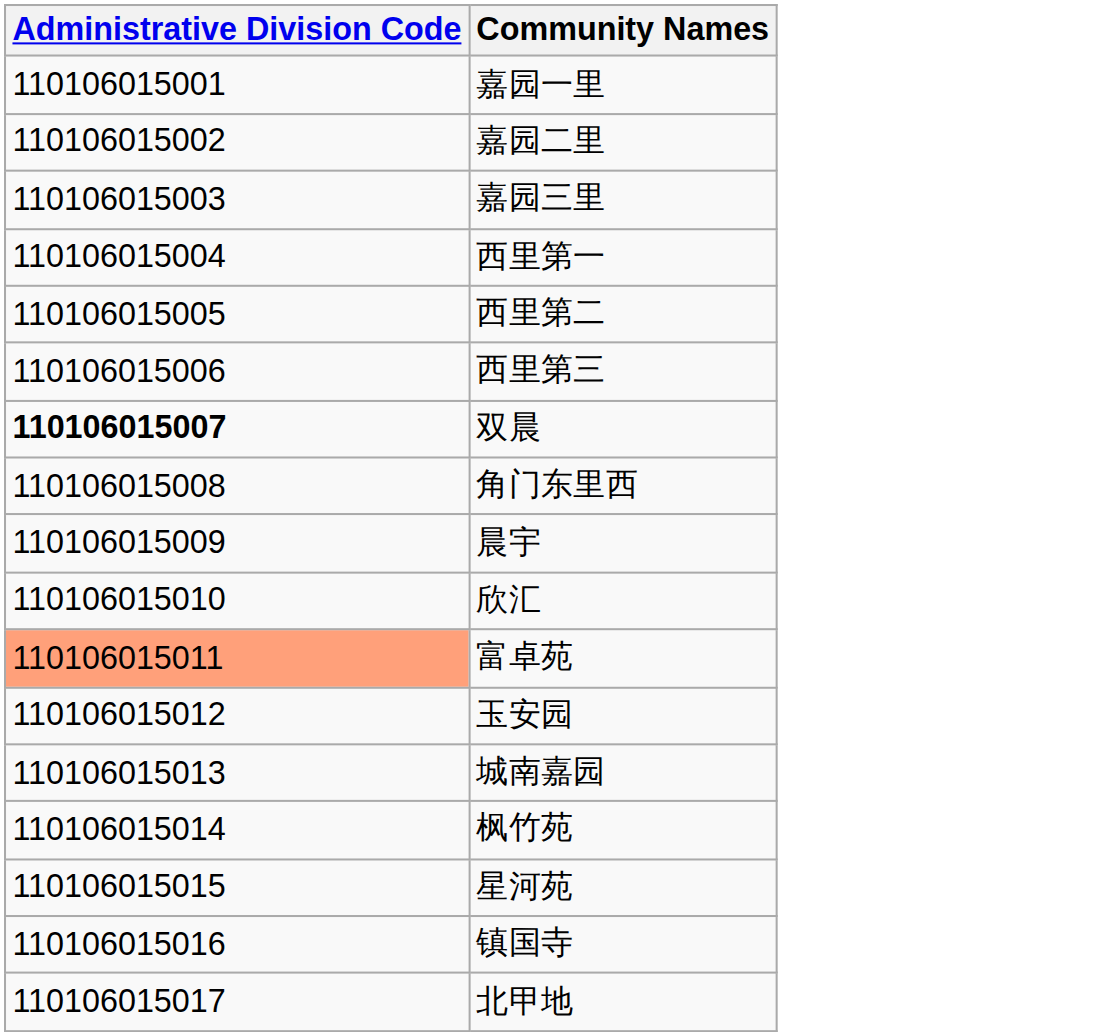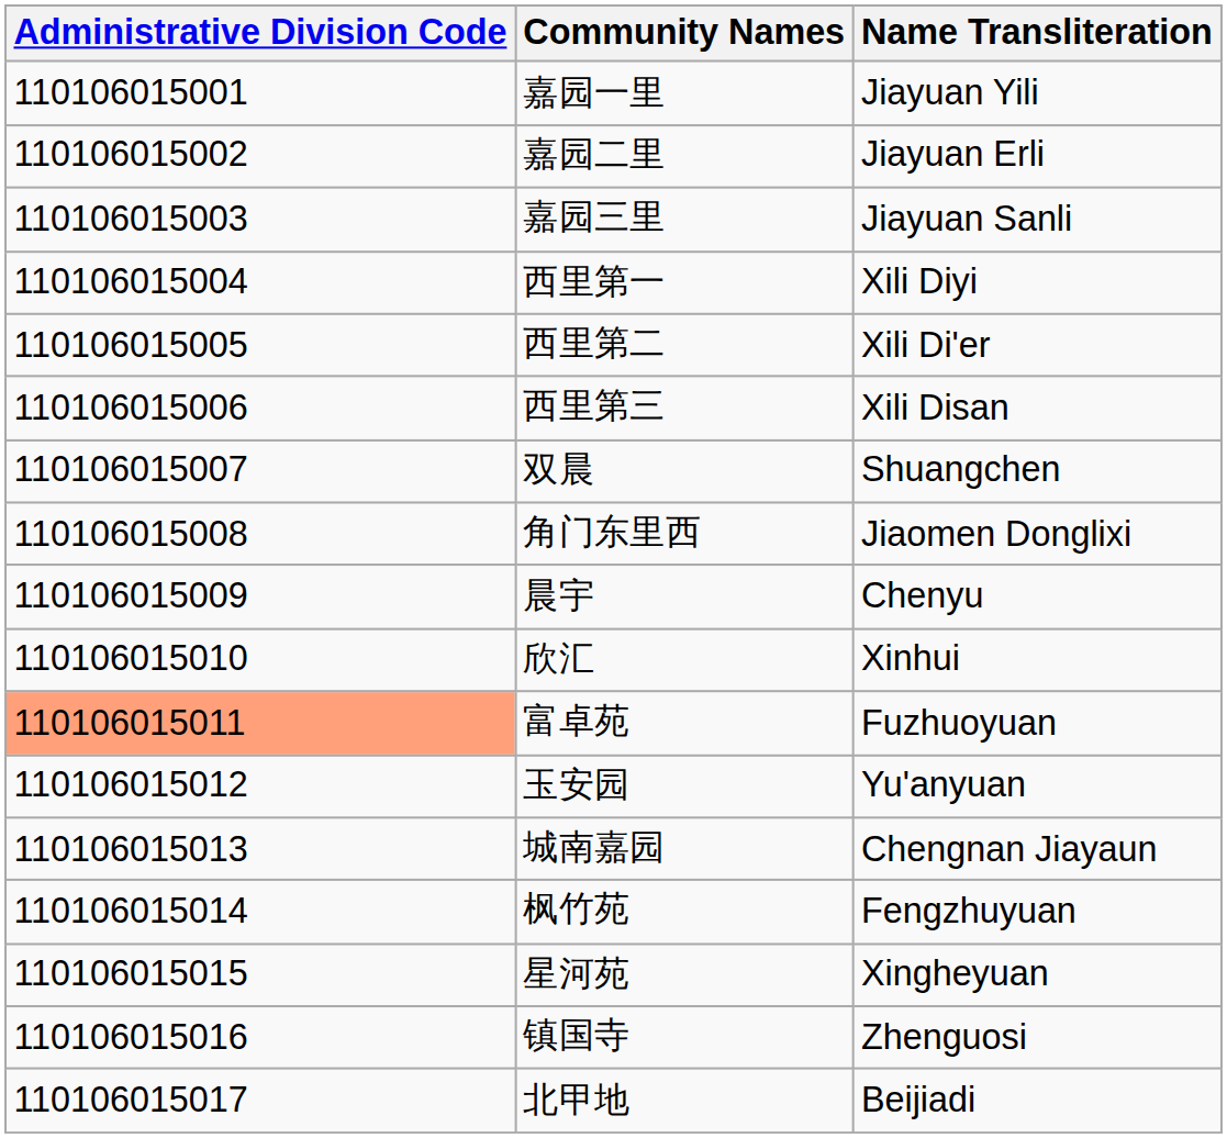+ column: Name Transliteration | Jiayuan Yili | Jiayuan Erli | Jiayuan Sanli | Xili Diyi | Xili Di'er | Xili Disan | Shuangchen | Jiaomen Donglixi | Chenyu | Xinhui | Fuzhuoyuan | Yu'anyuan | Chengnan Jiayaun | Fengzhuyuan | Xingheyuan | Zhenguosi | Beijiadi
双晨 | Administrative Division Code: bold -> normal
